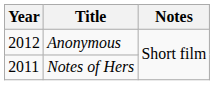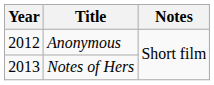Notes of Hers | Year: 2011 -> 2013
